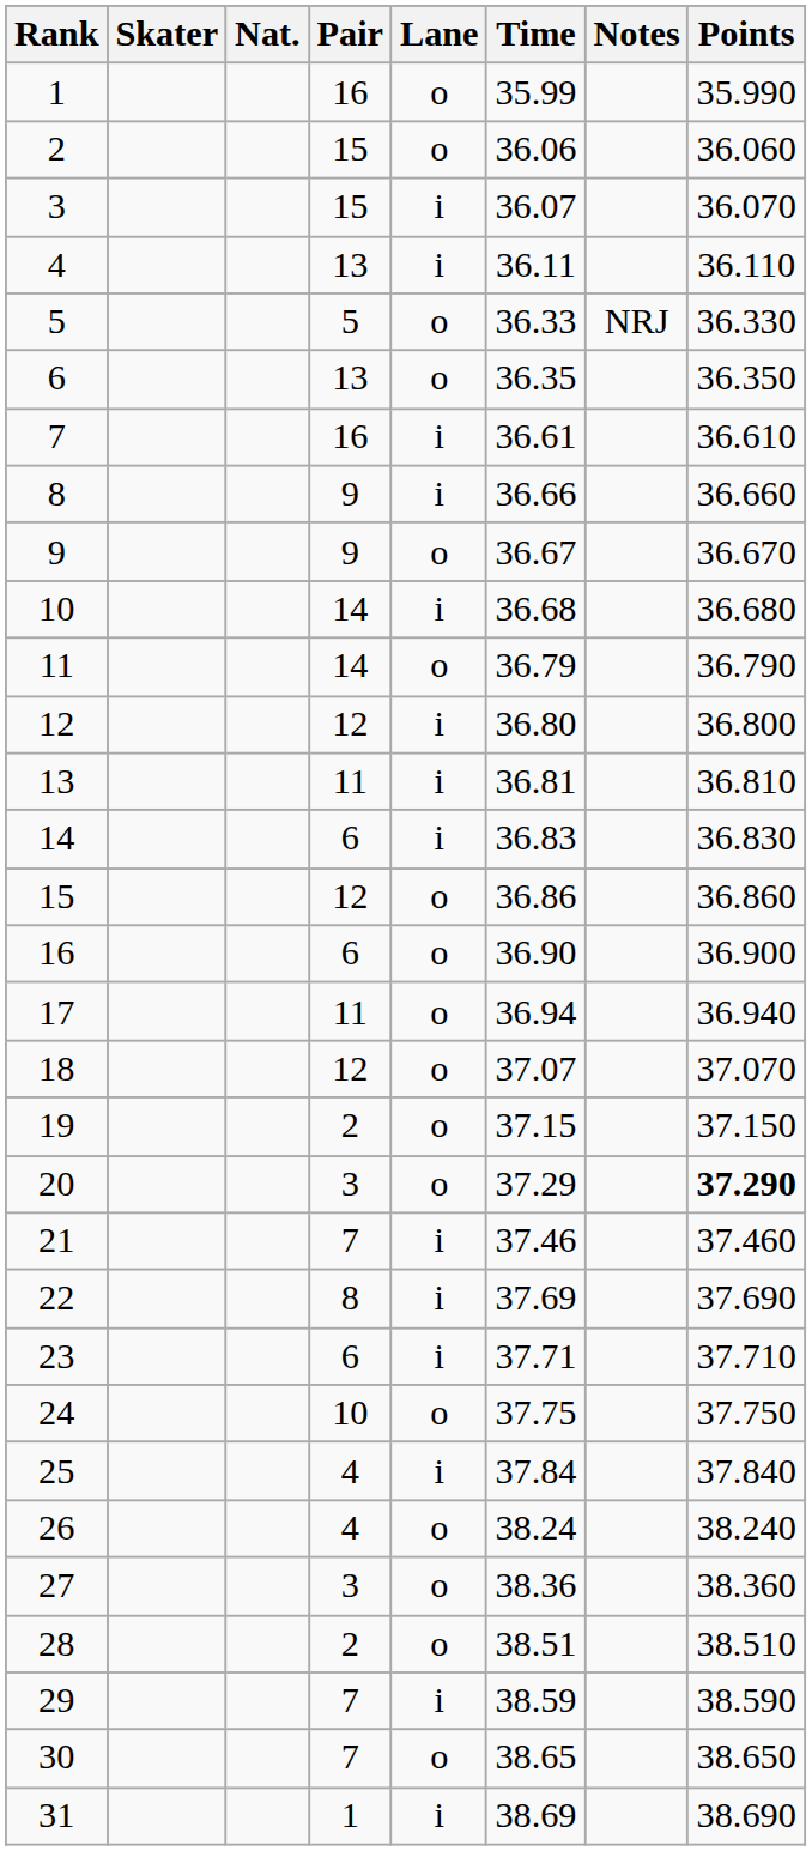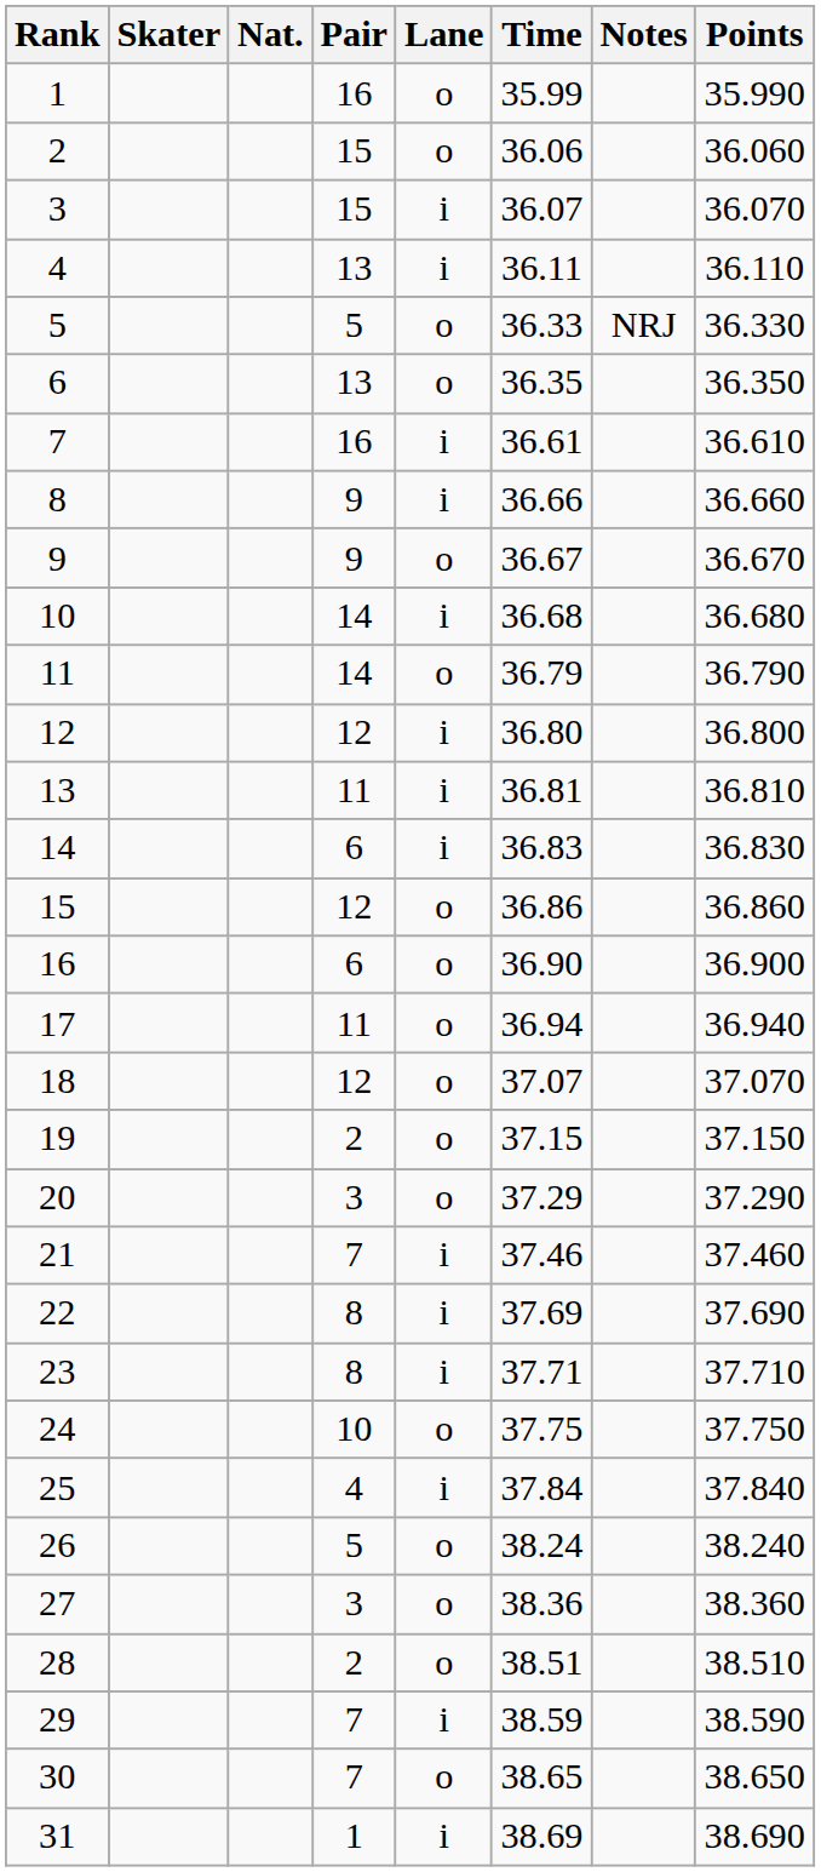20 | Points: bold -> normal
23 | Pair: 6 -> 8
26 | Pair: 4 -> 5
